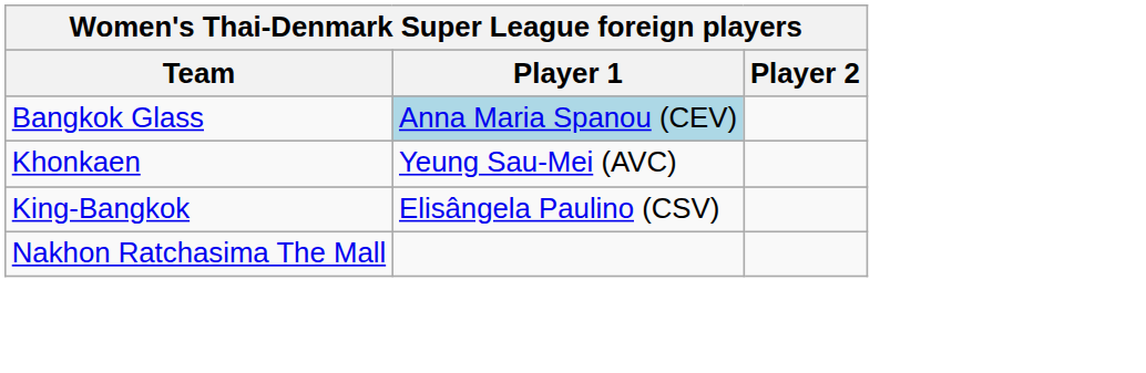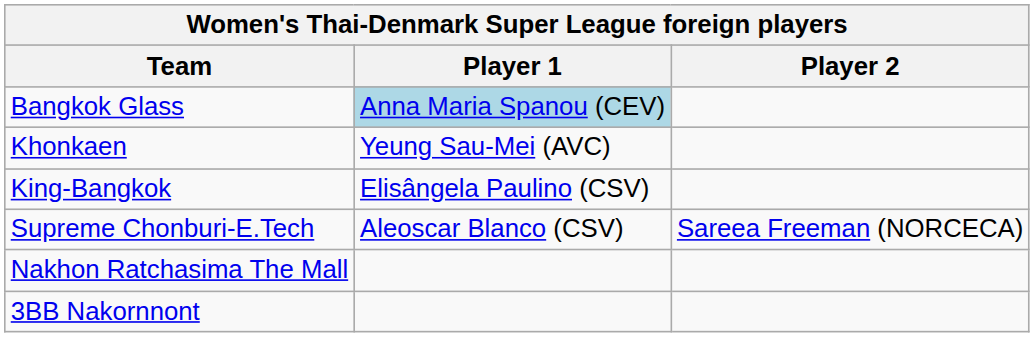+ row: Supreme Chonburi-E.Tech | Aleoscar Blanco (CSV) | Sareea Freeman (NORCECA)
+ row: 3BB Nakornnont
